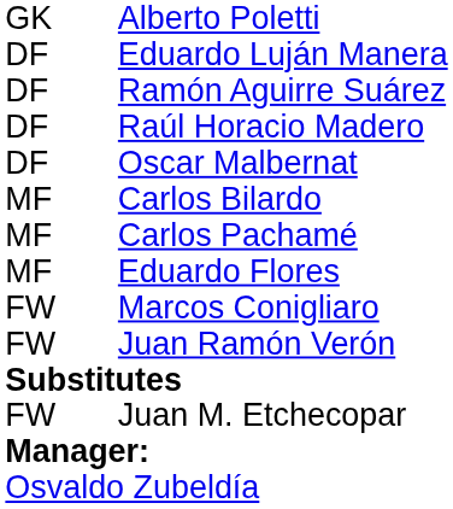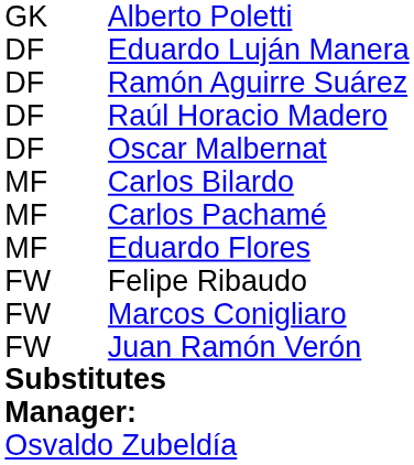+ row: FW | Felipe Ribaudo
- row: FW | Juan M. Etchecopar
